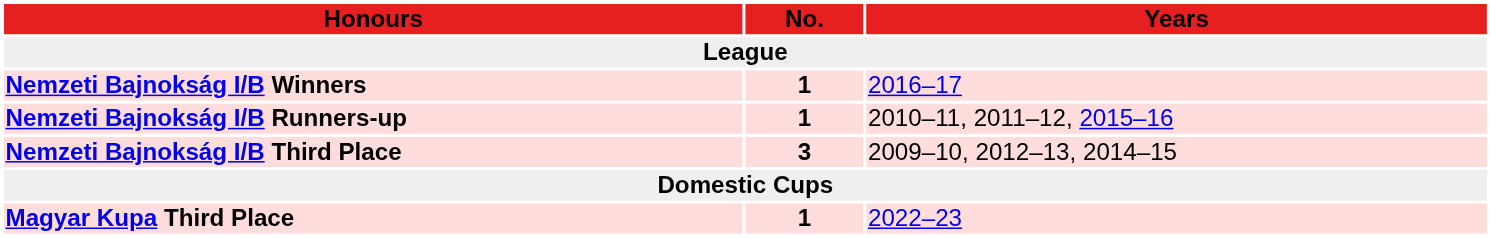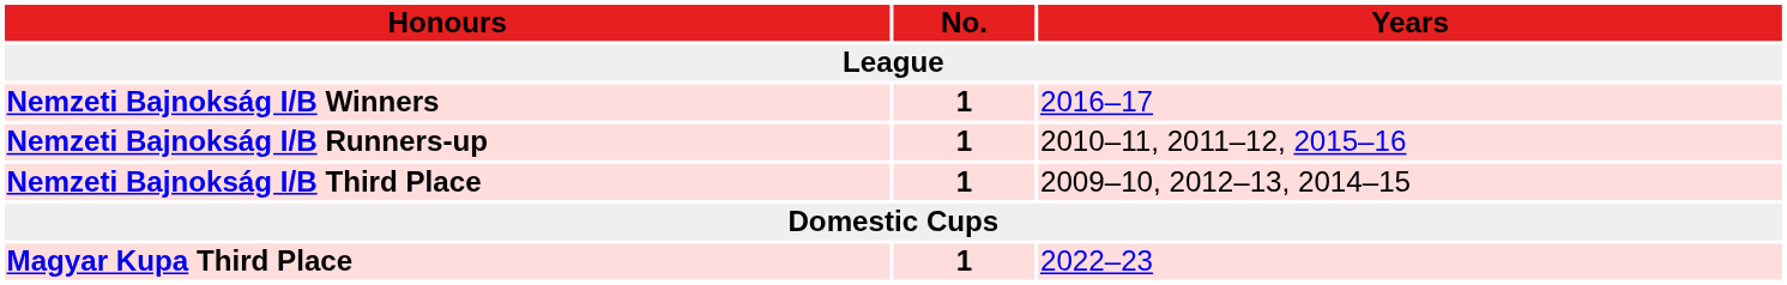Nemzeti Bajnokság I/B Third Place | No.: 3 -> 1
